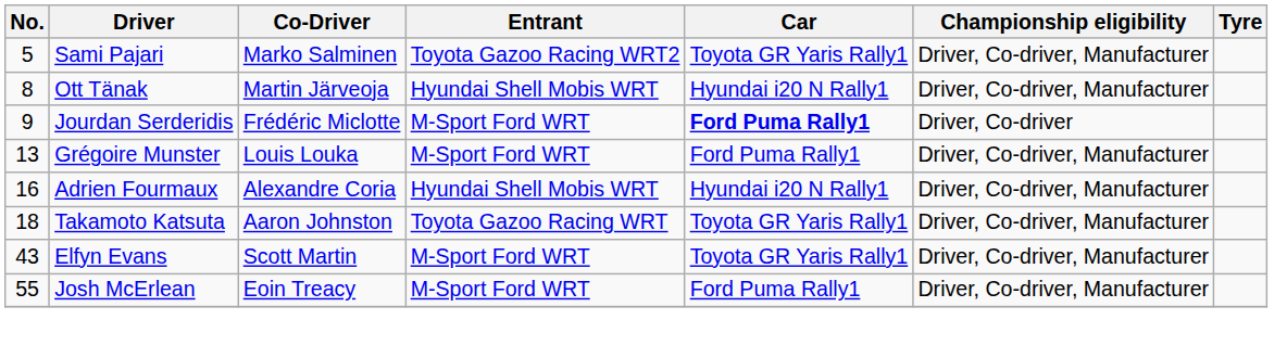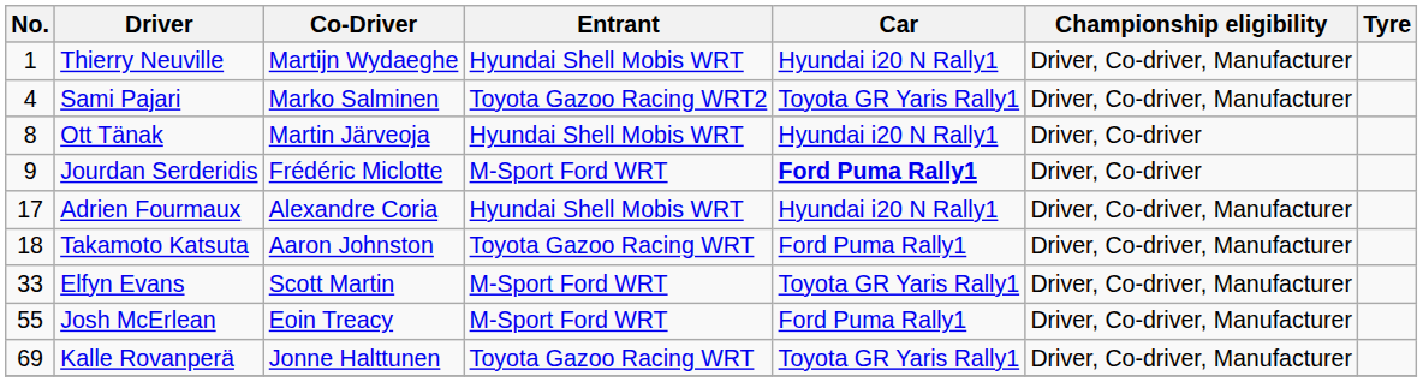+ row: 1 | Thierry Neuville | Martijn Wydaeghe | Hyundai Shell Mobis WRT | Hyundai i20 N Rally1 | Driver, Co-driver, Manufacturer
Sami Pajari | No.: 5 -> 4
Ott Tänak | Championship eligibility: Driver, Co-driver, Manufacturer -> Driver, Co-driver
- row: 13 | Grégoire Munster | Louis Louka | M-Sport Ford WRT | Ford Puma Rally1 | Driver, Co-driver, Manufacturer
Adrien Fourmaux | No.: 16 -> 17
Takamoto Katsuta | Car: Toyota GR Yaris Rally1 -> Ford Puma Rally1
Elfyn Evans | No.: 43 -> 33
+ row: 69 | Kalle Rovanperä | Jonne Halttunen | Toyota Gazoo Racing WRT | Toyota GR Yaris Rally1 | Driver, Co-driver, Manufacturer
